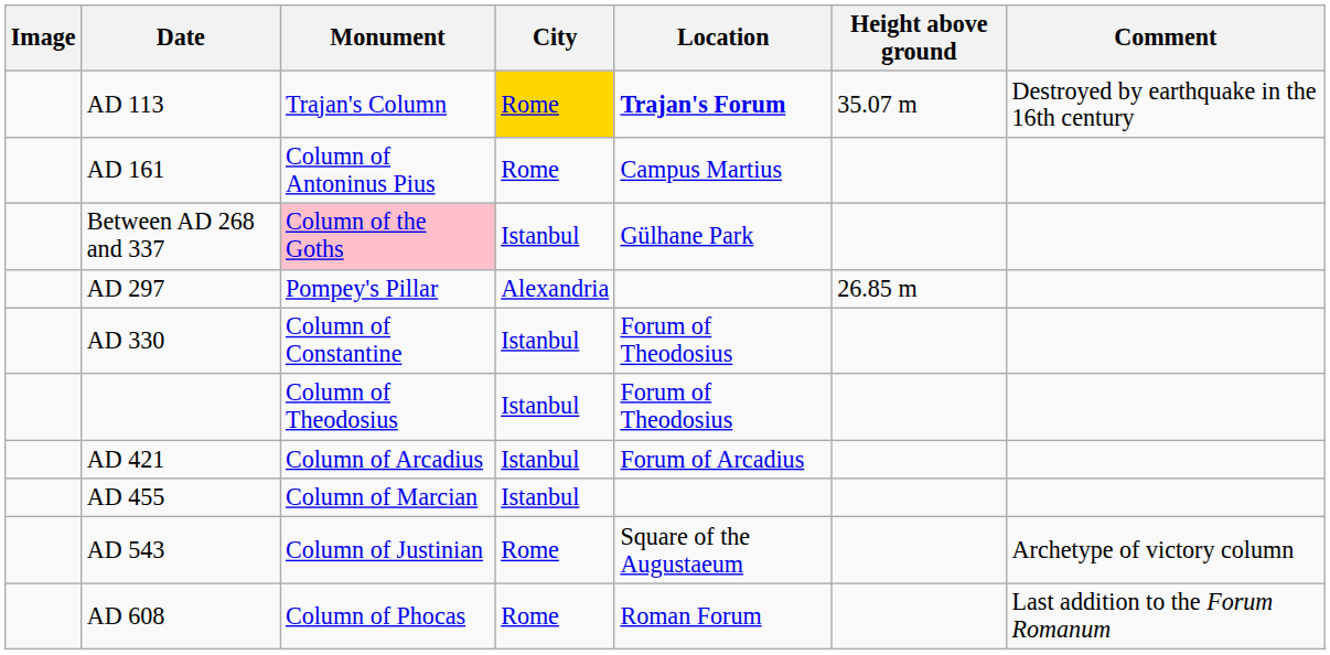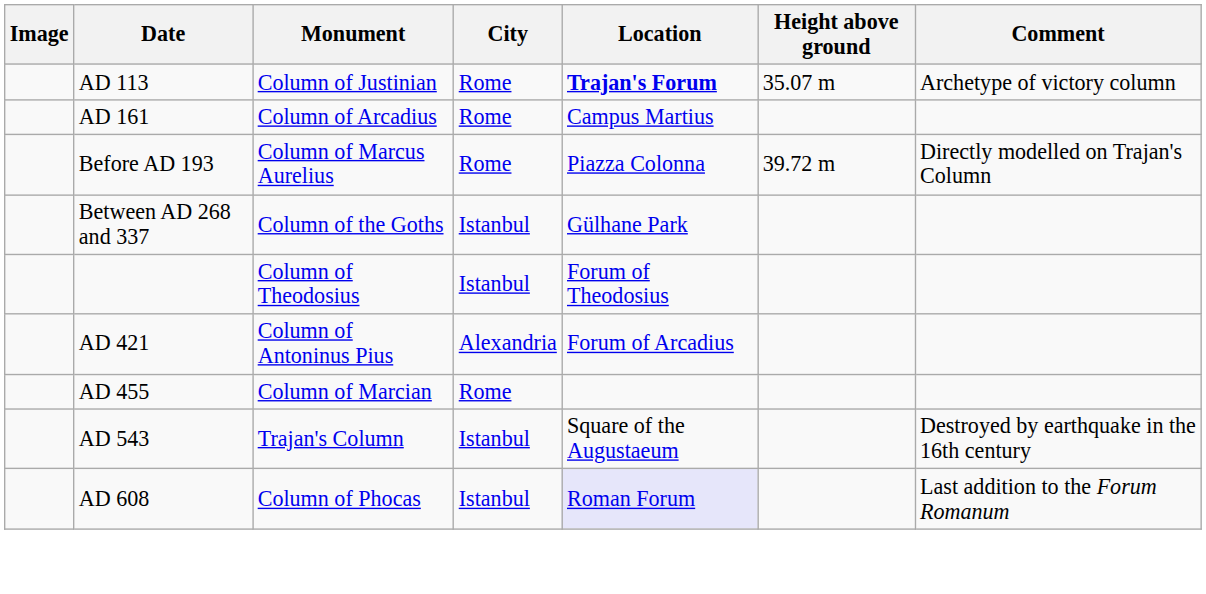AD 113 | Monument: Trajan's Column -> Column of Justinian
AD 113 | City: gold background -> no background
AD 113 | Comment: Destroyed by earthquake in the 16th century -> Archetype of victory column
AD 161 | Monument: Column of Antoninus Pius -> Column of Arcadius
+ row: Before AD 193 | Column of Marcus Aurelius | Rome | Piazza Colonna | 39.72 m | Directly modelled on Trajan's Column
Between AD 268 and 337 | Monument: pink background -> no background
- row: AD 297 | Pompey's Pillar | Alexandria | 26.85 m
- row: AD 330 | Column of Constantine | Istanbul | Forum of Theodosius
AD 421 | Monument: Column of Arcadius -> Column of Antoninus Pius
AD 421 | City: Istanbul -> Alexandria
AD 455 | City: Istanbul -> Rome
AD 543 | Monument: Column of Justinian -> Trajan's Column
AD 543 | City: Rome -> Istanbul
AD 543 | Comment: Archetype of victory column -> Destroyed by earthquake in the 16th century
AD 608 | City: Rome -> Istanbul
AD 608 | Location: no background -> lavender background
